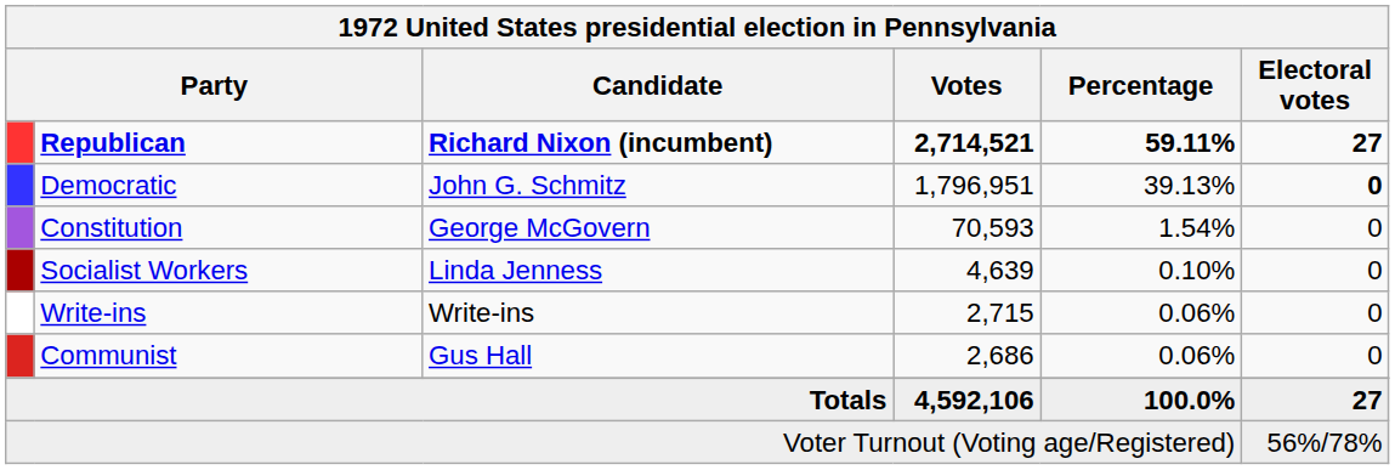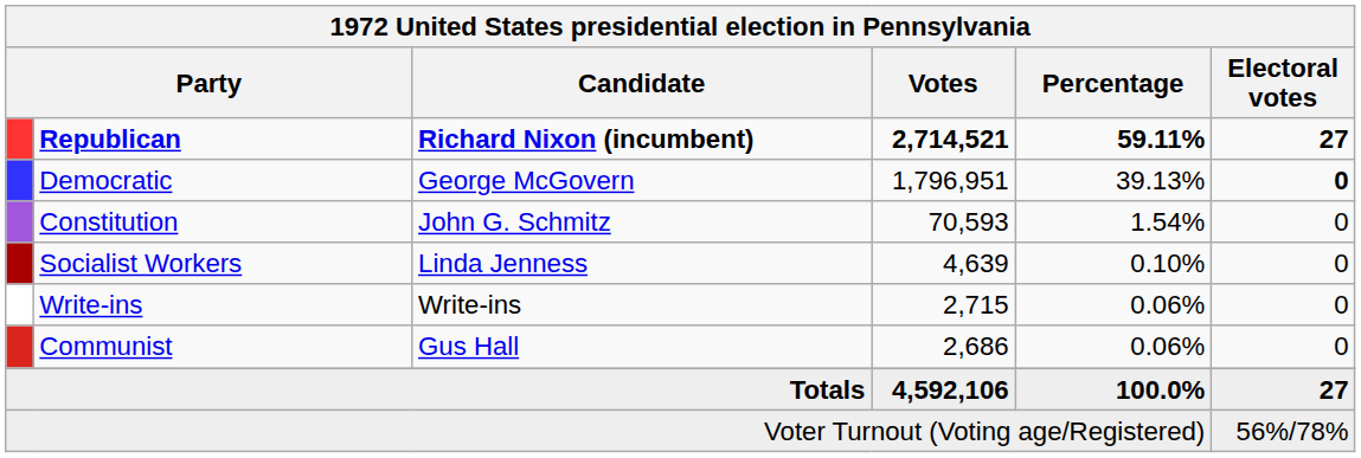Democratic | Candidate: John G. Schmitz -> George McGovern
Constitution | Candidate: George McGovern -> John G. Schmitz
